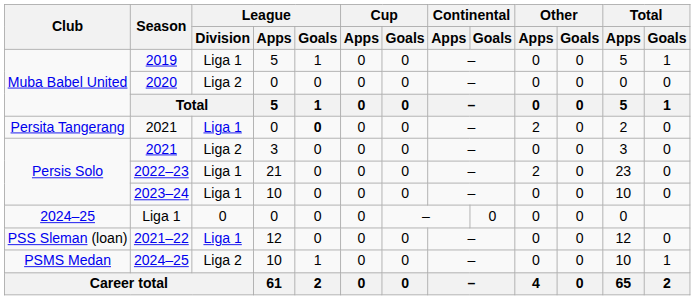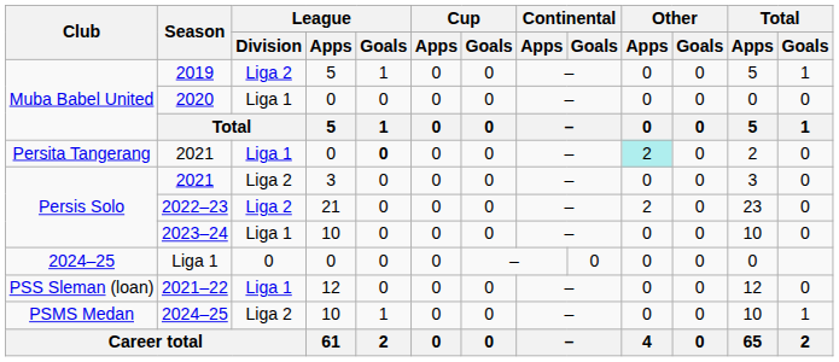2019 | League / Division: Liga 1 -> Liga 2
2020 | League / Division: Liga 2 -> Liga 1
Persita Tangerang / 2021 | Other / Apps: no background -> paleturquoise background
2022–23 | League / Division: Liga 1 -> Liga 2
